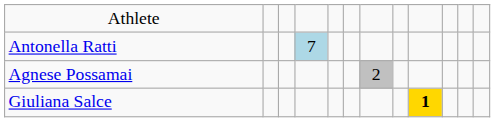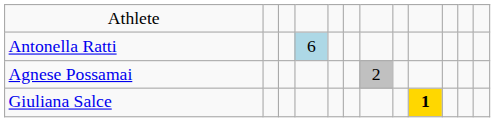Antonella Ratti | column 4: 7 -> 6
